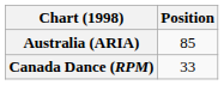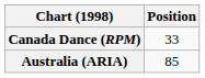rows swapped: Australia (ARIA) <-> Canada Dance (RPM)
